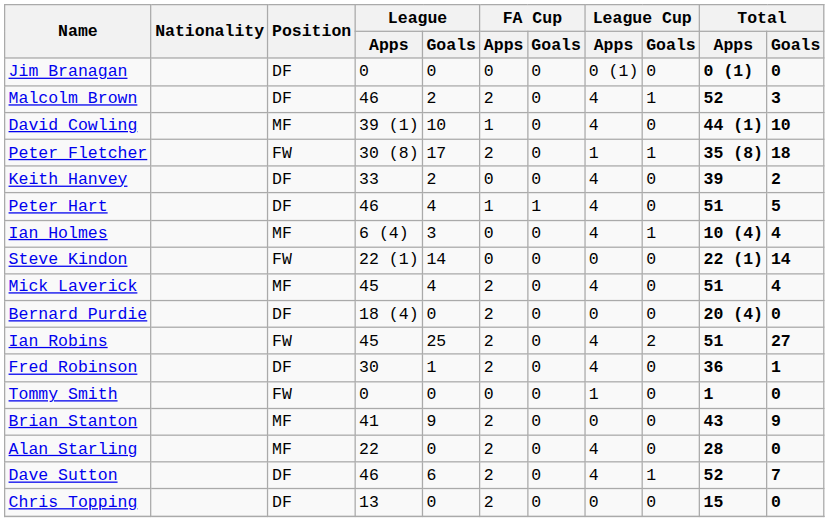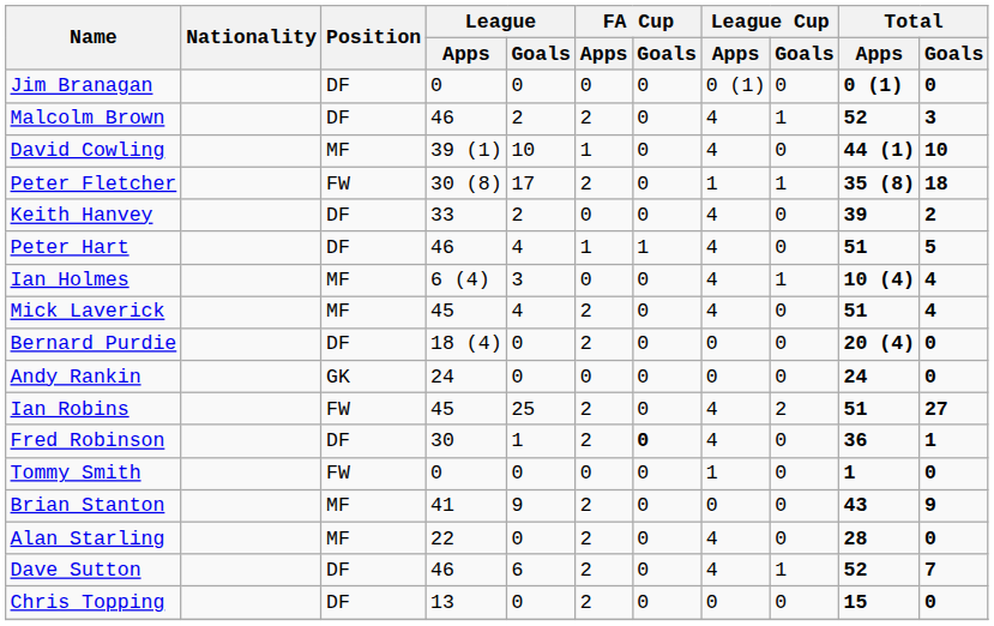- row: Steve Kindon | FW | 22 (1) | 14 | 0 | 0 | 0 | 0 | 22 (1) | 14
+ row: Andy Rankin | GK | 24 | 0 | 0 | 0 | 0 | 0 | 24 | 0
Fred Robinson | FA Cup / Goals: normal -> bold
